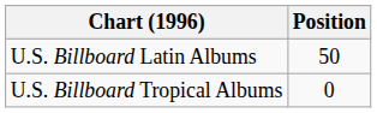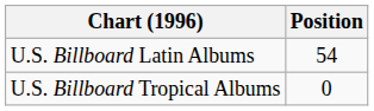U.S. Billboard Latin Albums | Position: 50 -> 54
